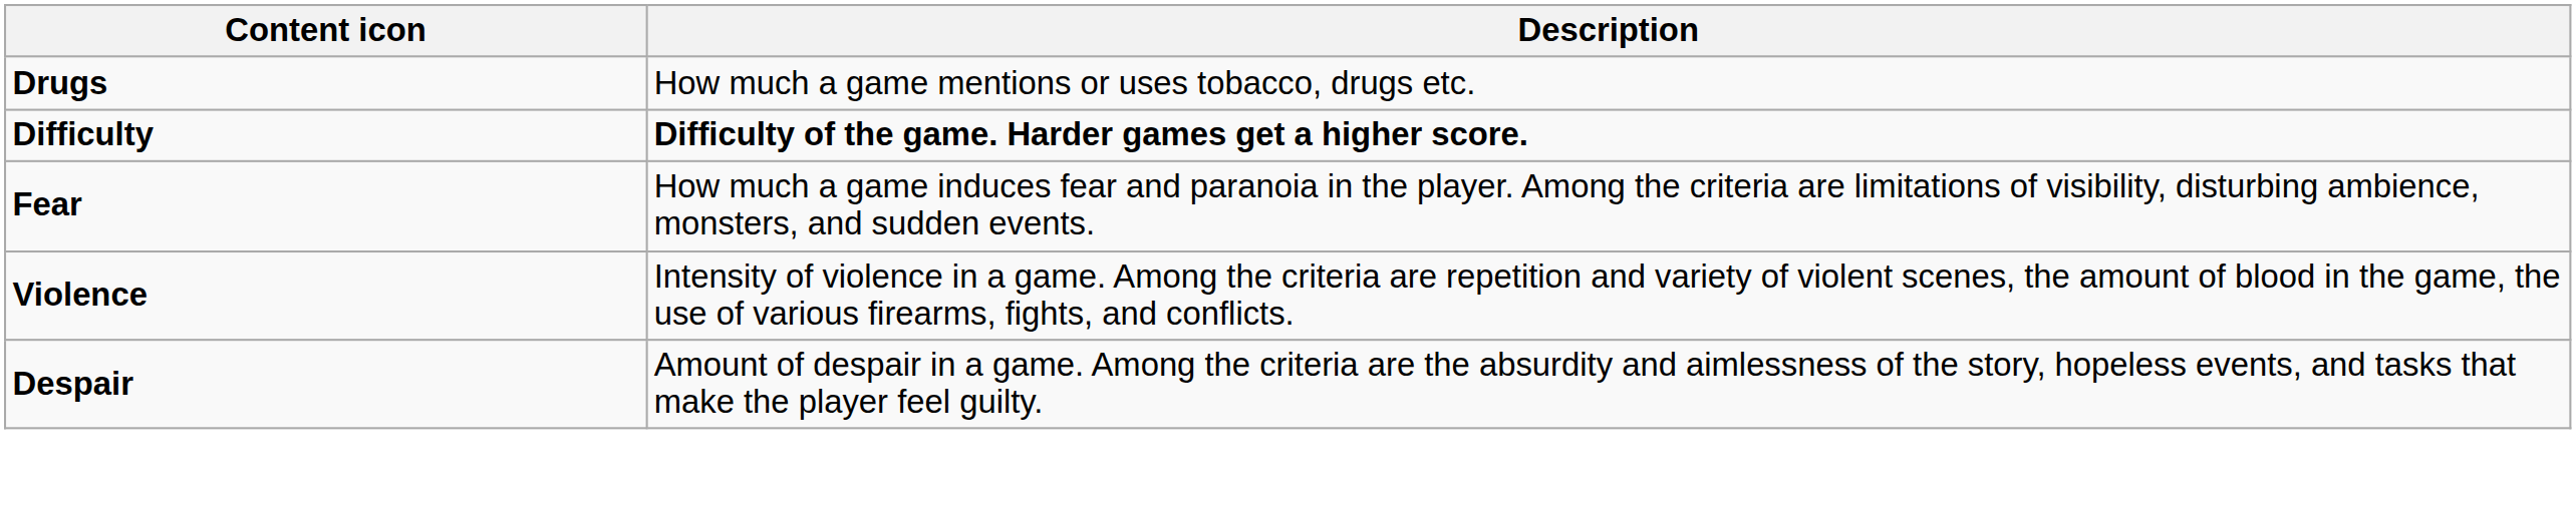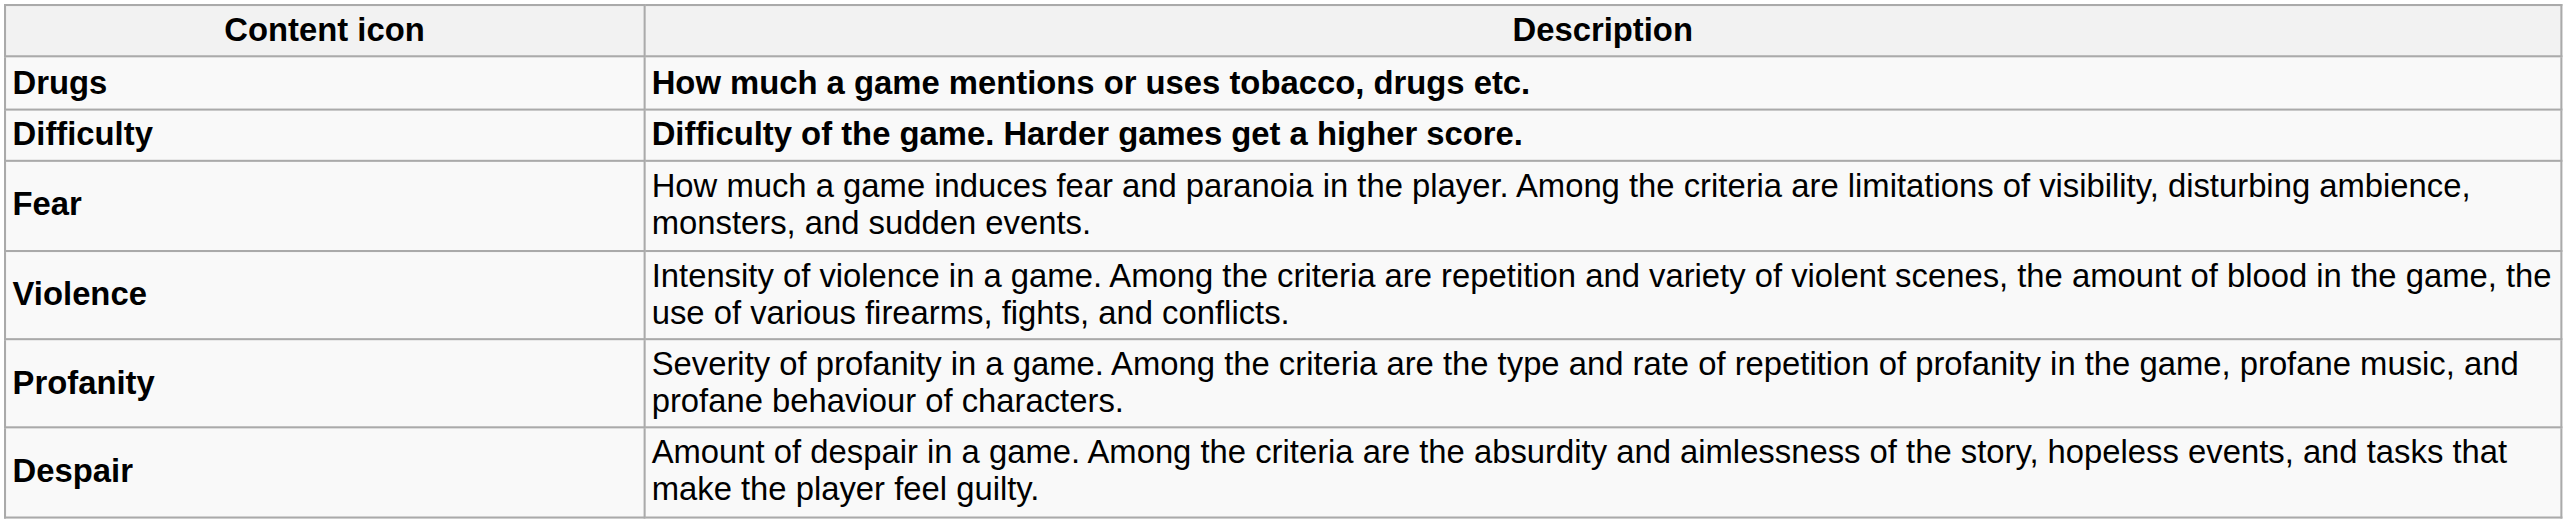Drugs | Description: normal -> bold
+ row: Profanity | Severity of profanity in a game. Among the criteria are the type and rate of repetition of profanity in the game, profane music, and profane behaviour of characters.
